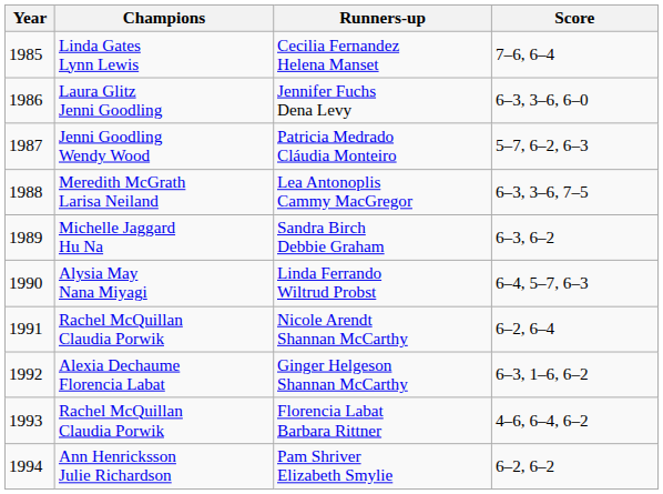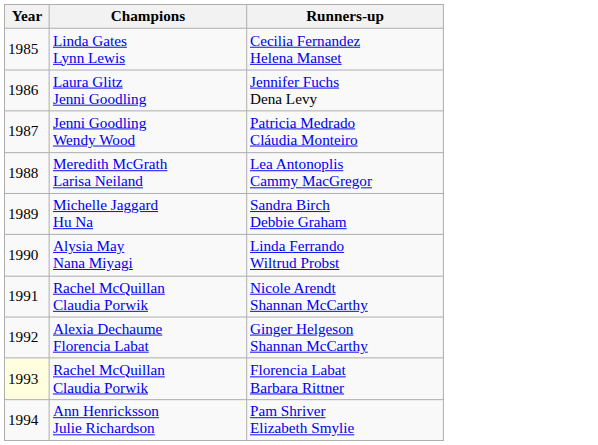- column: Score | 7–6, 6–4 | 6–3, 3–6, 6–0 | 5–7, 6–2, 6–3 | 6–3, 3–6, 7–5 | 6–3, 6–2 | 6–4, 5–7, 6–3 | 6–2, 6–4 | 6–3, 1–6, 6–2 | 4–6, 6–4, 6–2 | 6–2, 6–2
Florencia Labat Barbara Rittner | Year: no background -> lightyellow background
